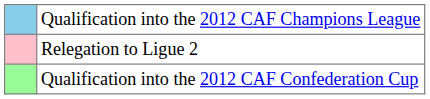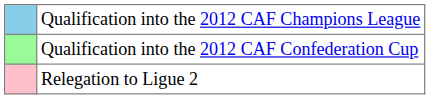rows swapped: Qualification into the 2012 CAF Confederation Cup <-> Relegation to Ligue 2
